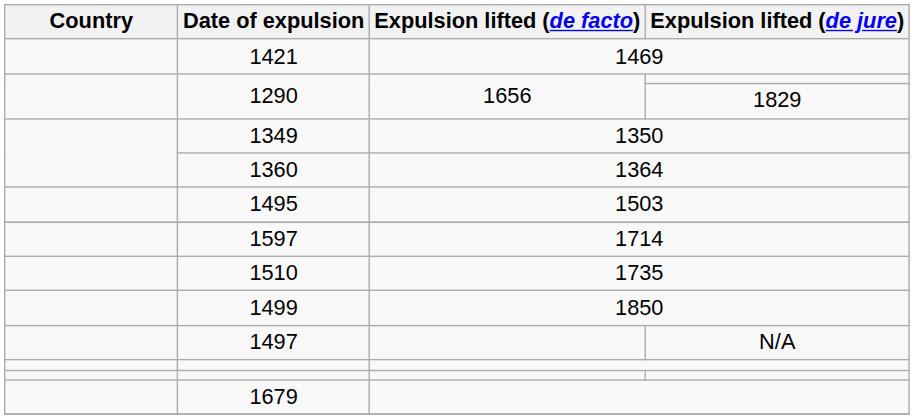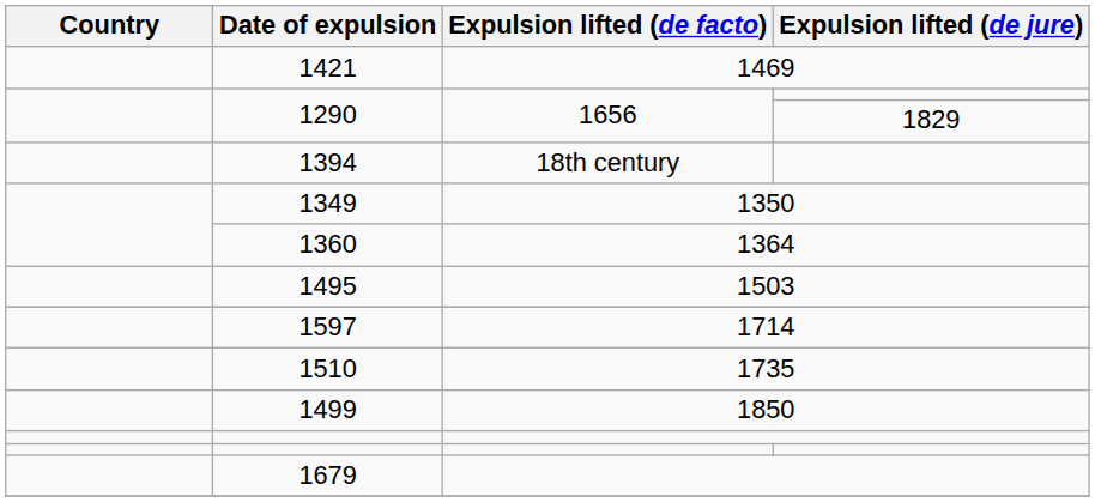+ row: 1394 | 18th century
- row: 1497 | N/A
